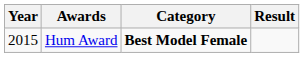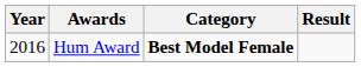Hum Award | Year: 2015 -> 2016
